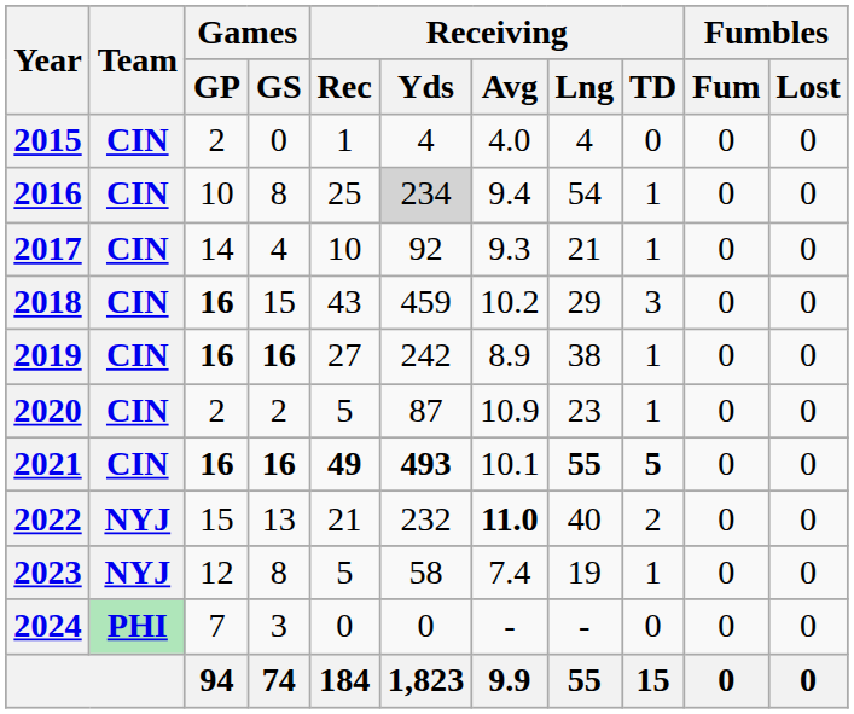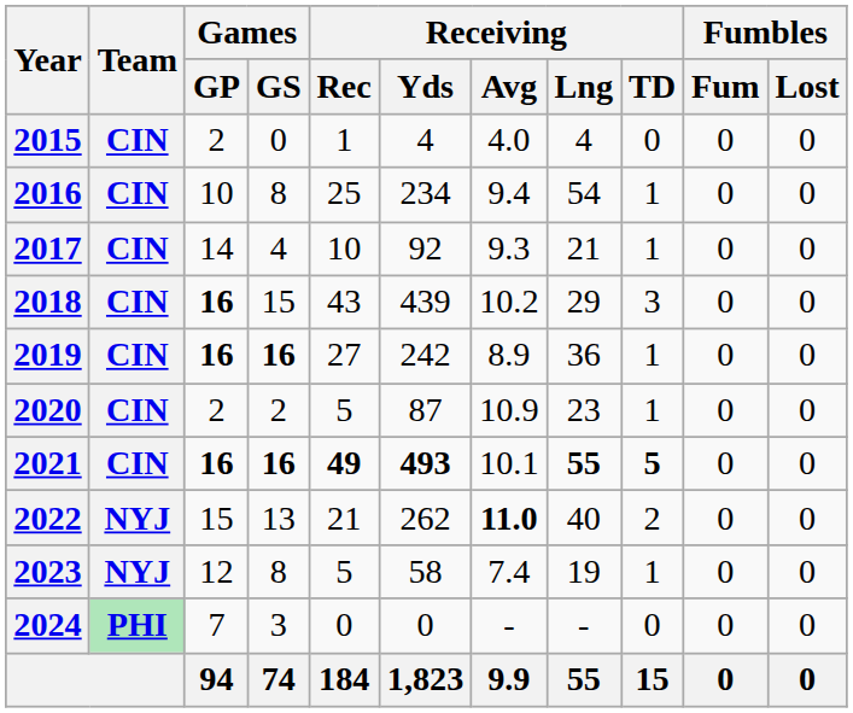2016 | Receiving / Yds: lightgrey background -> no background
2018 | Receiving / Yds: 459 -> 439
2019 | Receiving / Lng: 38 -> 36
2022 | Receiving / Yds: 232 -> 262
